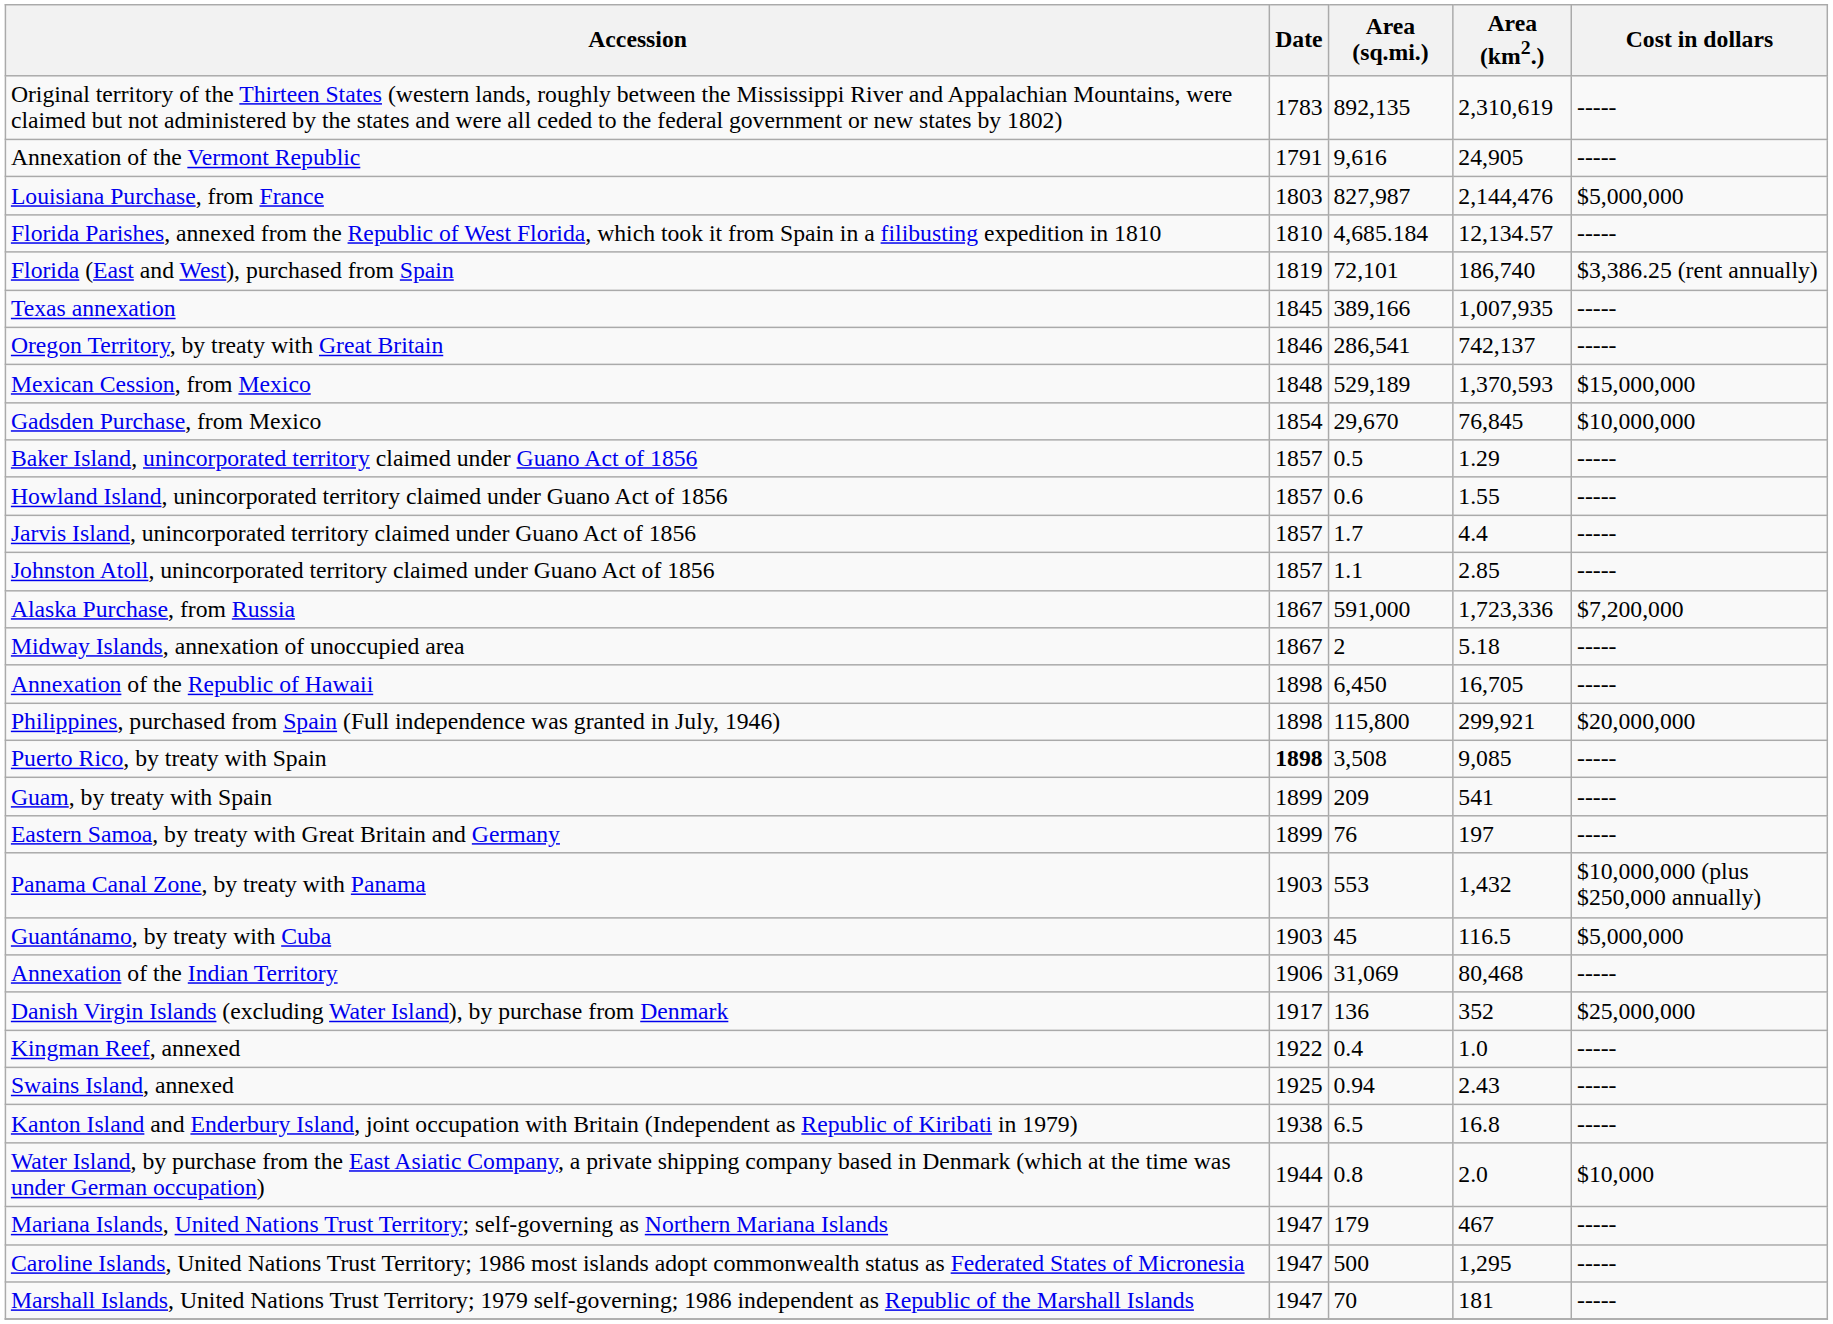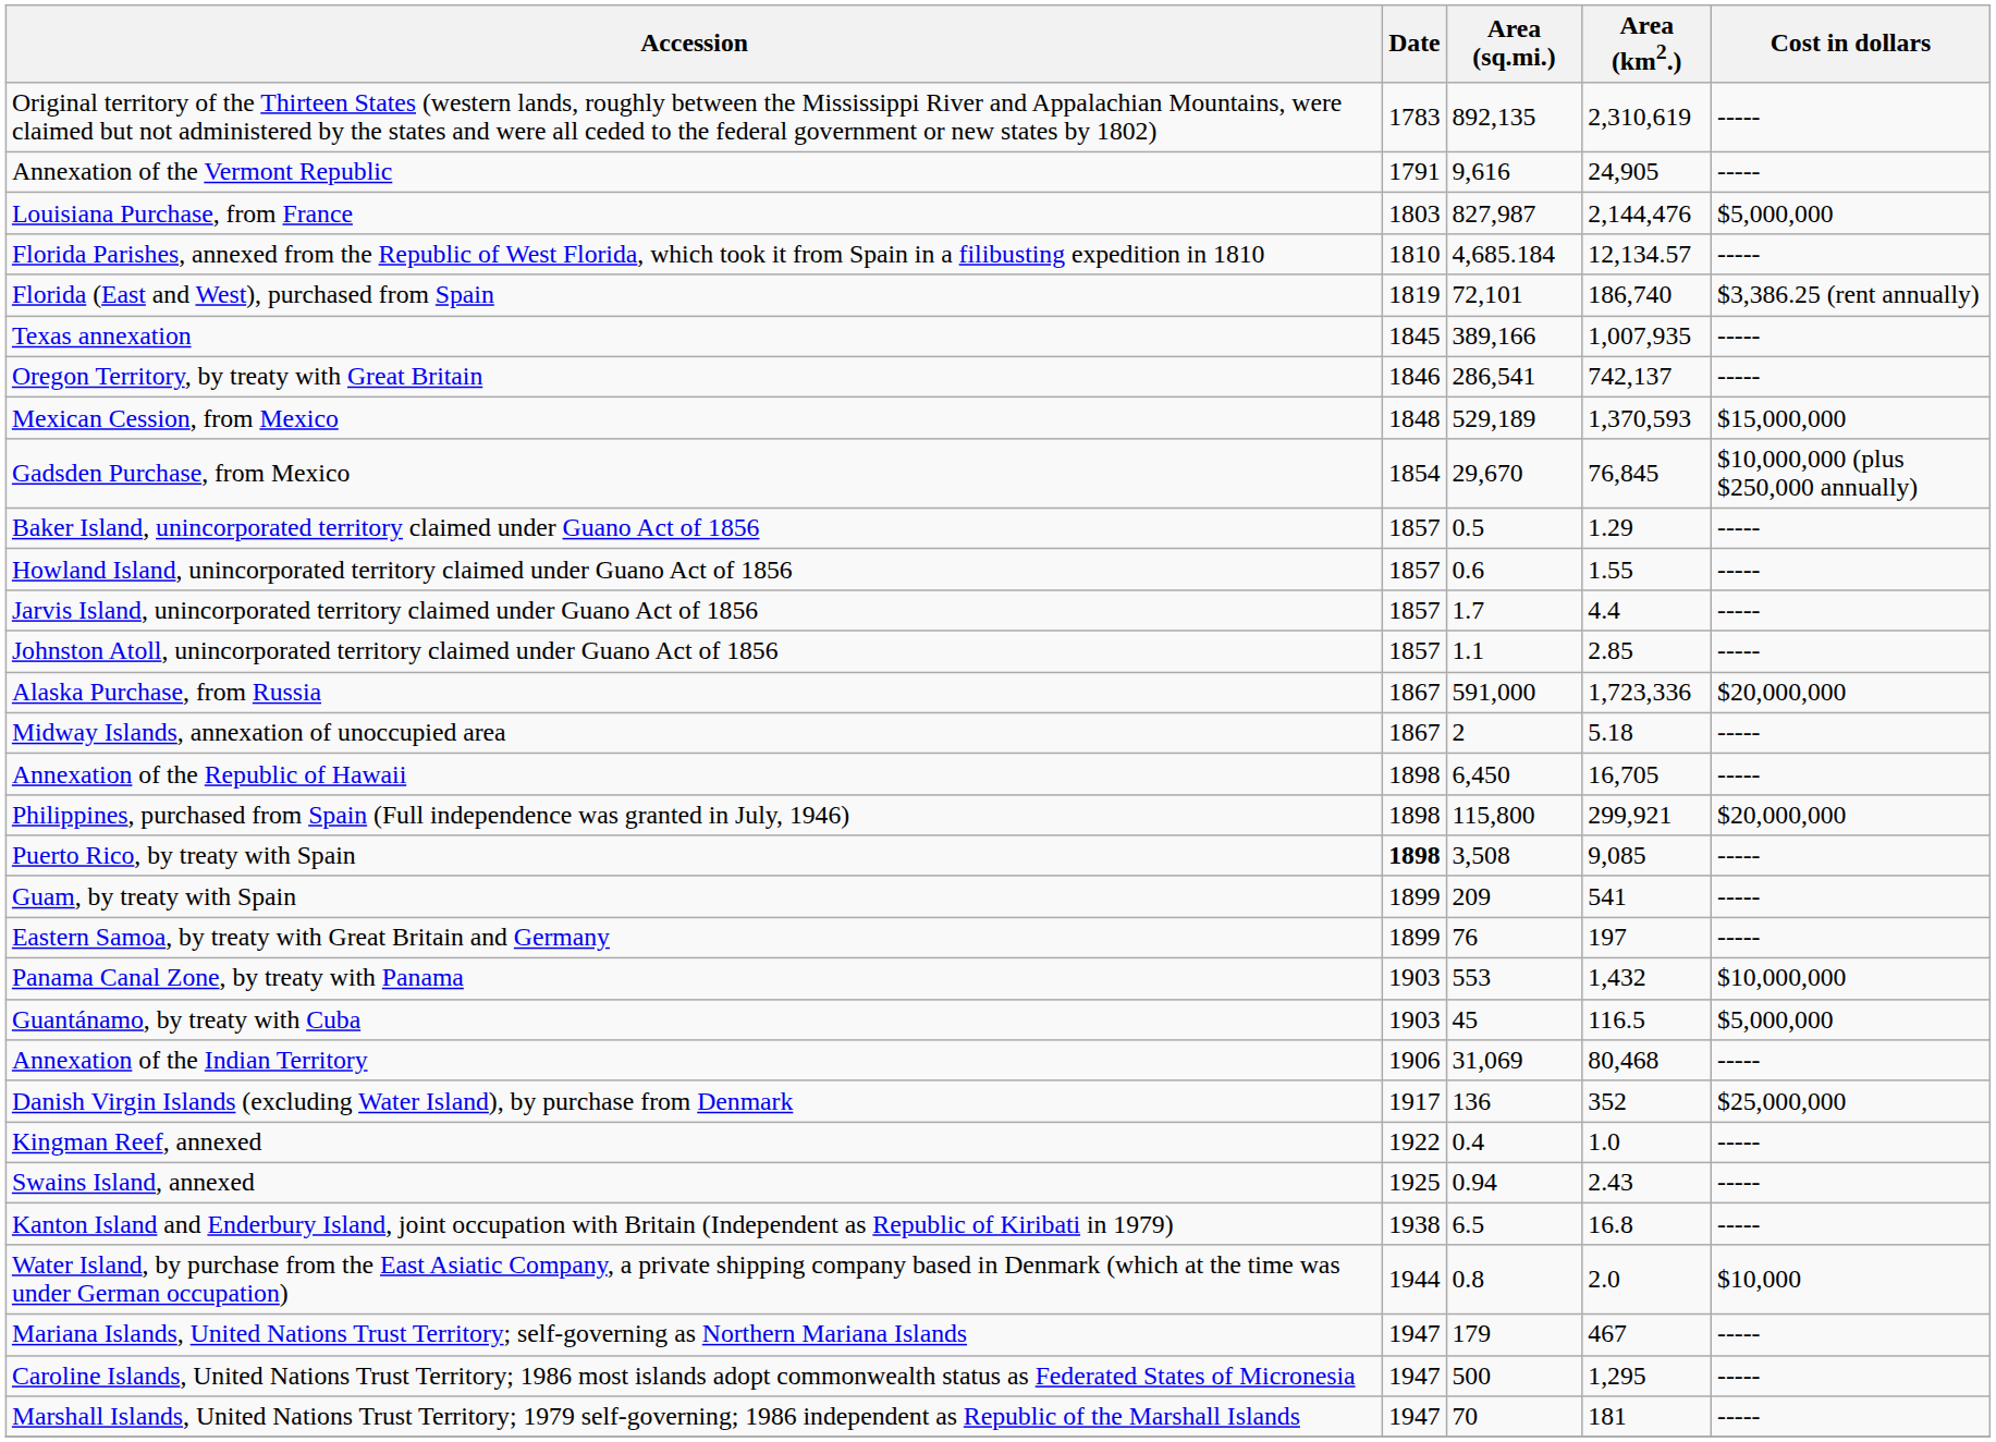Gadsden Purchase, from Mexico | Cost in dollars: $10,000,000 -> $10,000,000 (plus $250,000 annually)
Alaska Purchase, from Russia | Cost in dollars: $7,200,000 -> $20,000,000
Panama Canal Zone, by treaty with Panama | Cost in dollars: $10,000,000 (plus $250,000 annually) -> $10,000,000
